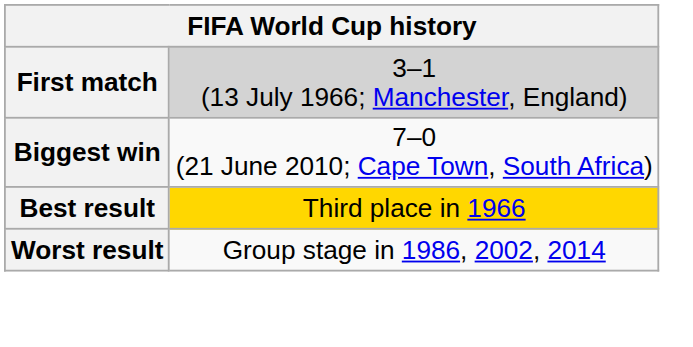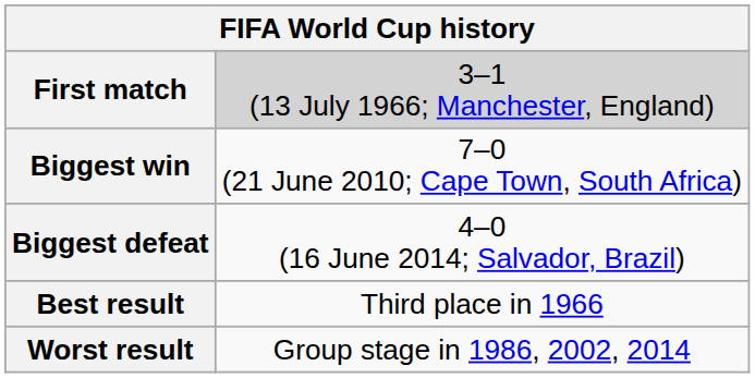+ row: Biggest defeat | 4–0 (16 June 2014; Salvador, Brazil)
Best result | column 2: gold background -> no background
